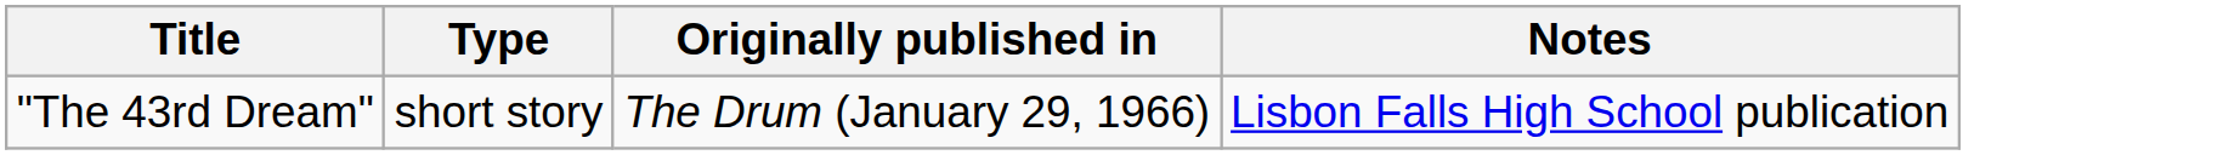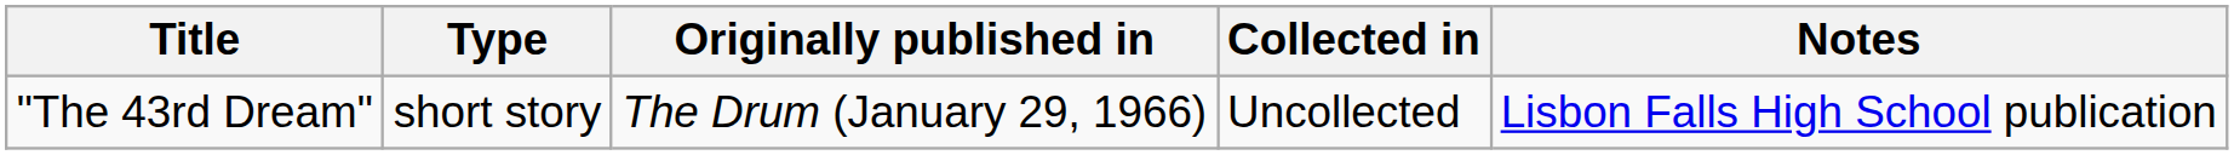+ column: Collected in | Uncollected
